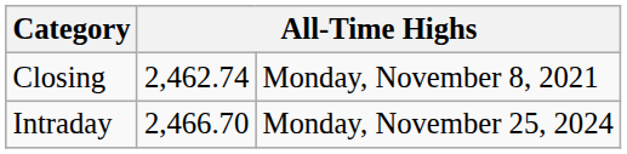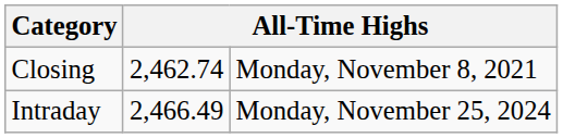Intraday | column 2: 2,466.70 -> 2,466.49
